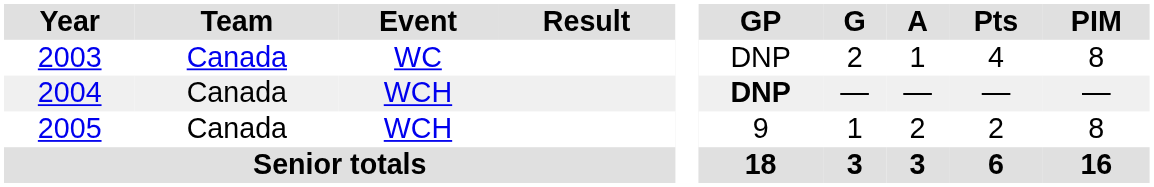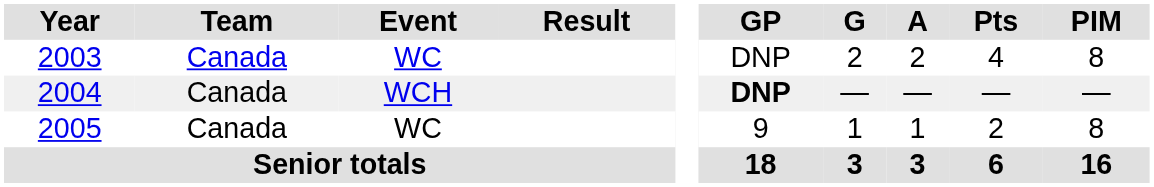2003 | A: 1 -> 2
2005 | Event: WCH -> WC
2005 | A: 2 -> 1
